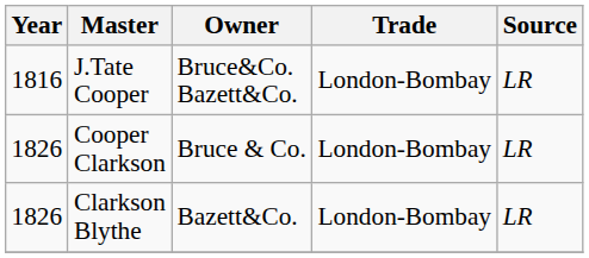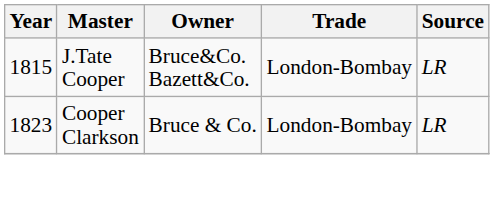J.Tate Cooper | Year: 1816 -> 1815
Cooper Clarkson | Year: 1826 -> 1823
- row: 1826 | Clarkson Blythe | Bazett&Co. | London-Bombay | LR
